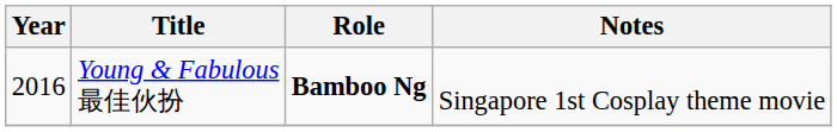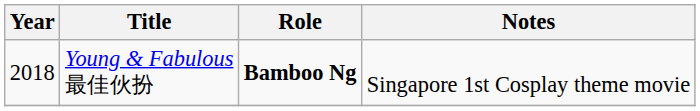Young & Fabulous 最佳伙扮 | Year: 2016 -> 2018
